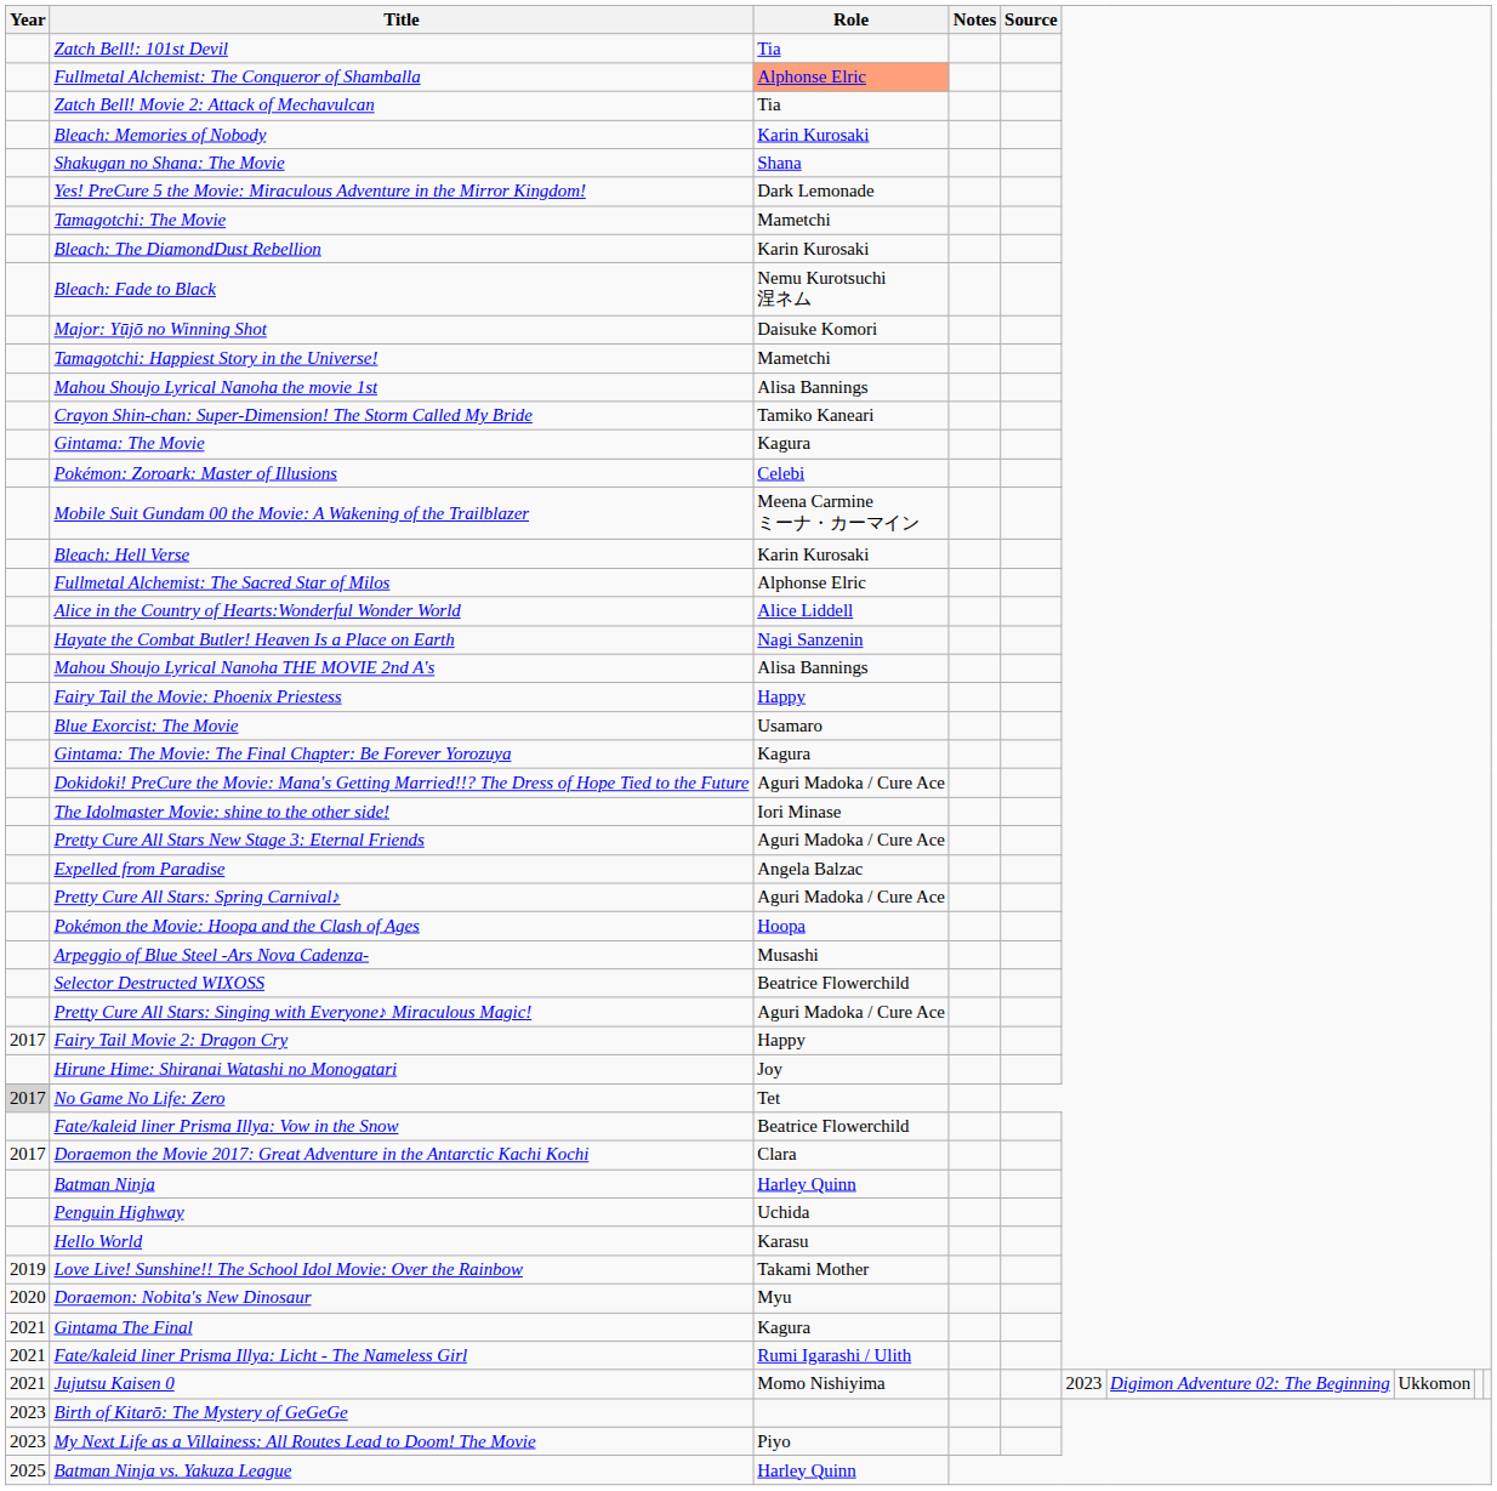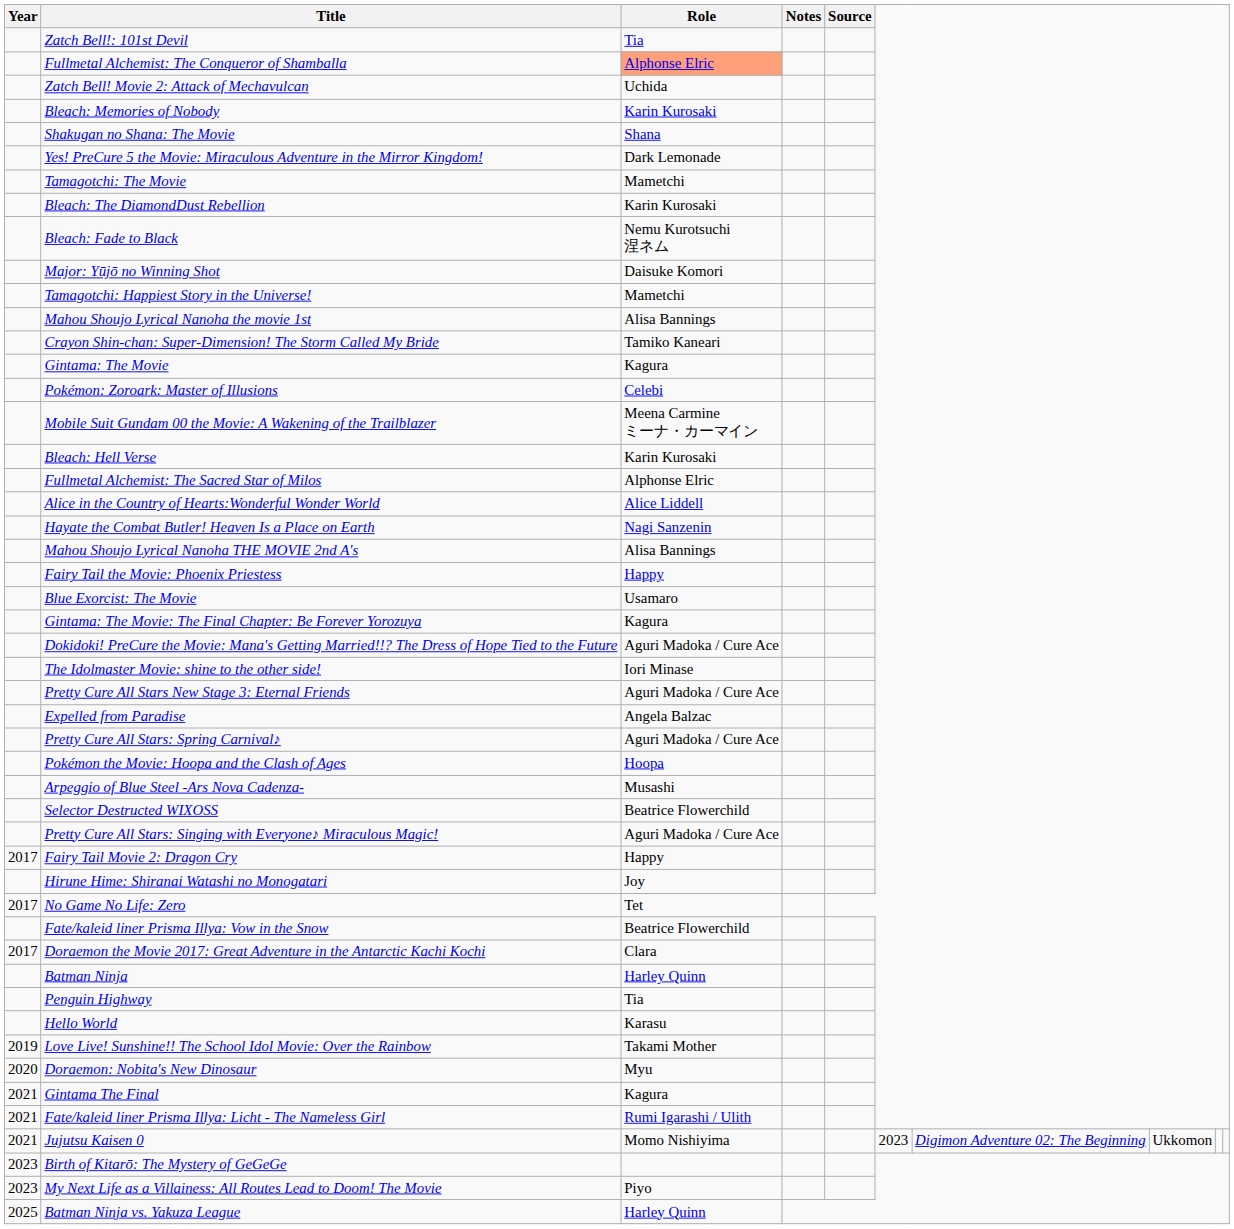Zatch Bell! Movie 2: Attack of Mechavulcan | Role: Tia -> Uchida
No Game No Life: Zero | Year: lightgrey background -> no background
Penguin Highway | Role: Uchida -> Tia
